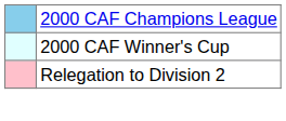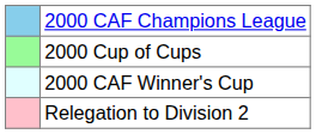+ row: 2000 Cup of Cups
